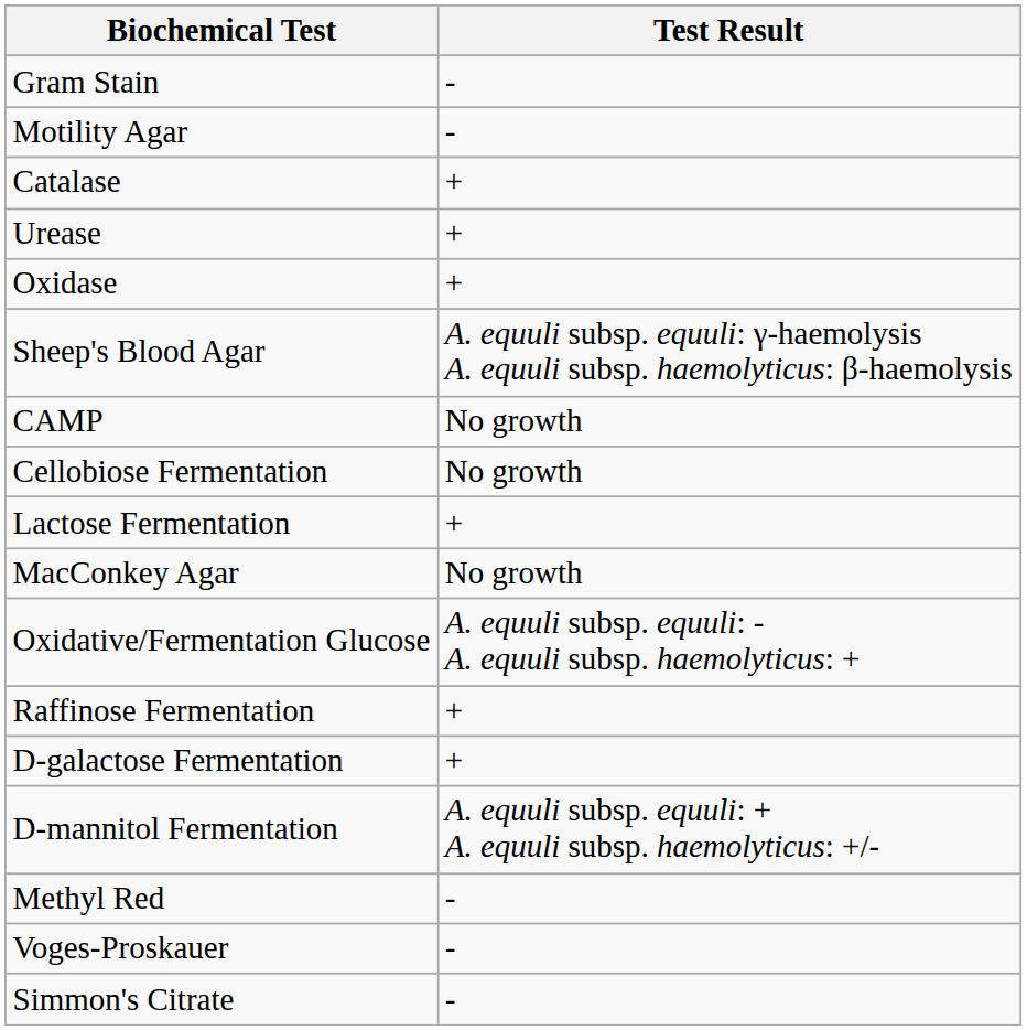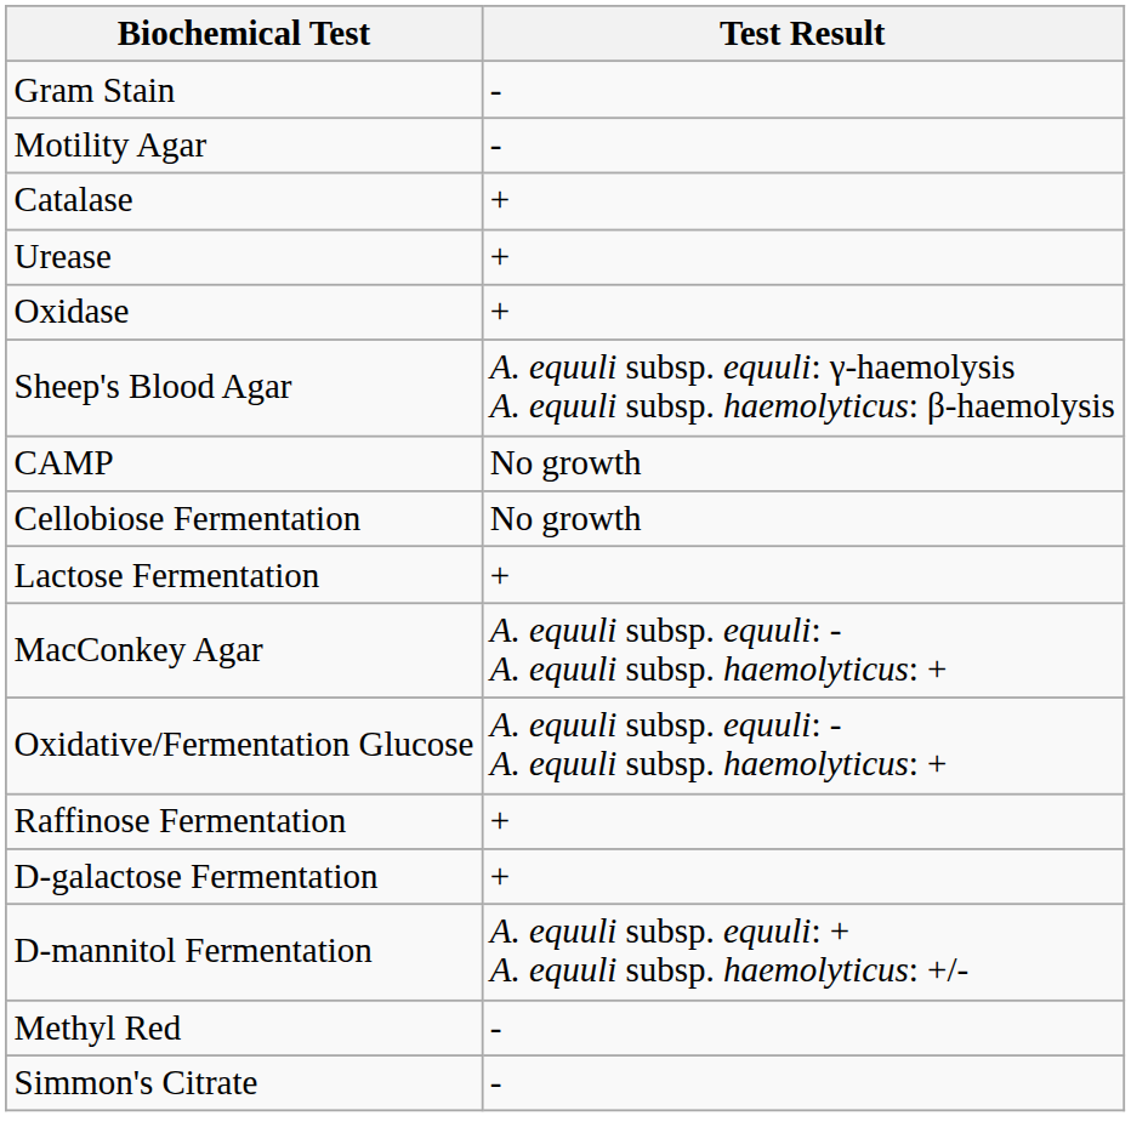MacConkey Agar | Test Result: No growth -> A. equuli subsp. equuli: - A. equuli subsp. haemolyticus: +
- row: Voges-Proskauer | -
